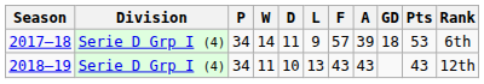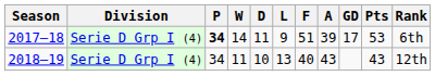2017–18 | P: normal -> bold
2017–18 | F: 57 -> 51
2017–18 | GD: 18 -> 17
2018–19 | F: 43 -> 40
